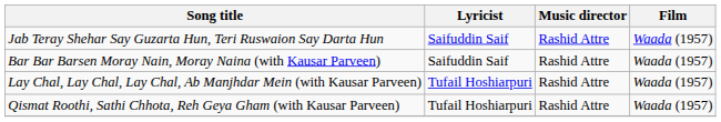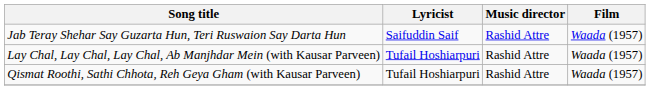- row: Bar Bar Barsen Moray Nain, Moray Naina (with Kausar Parveen) | Saifuddin Saif | Rashid Attre | Waada (1957)
